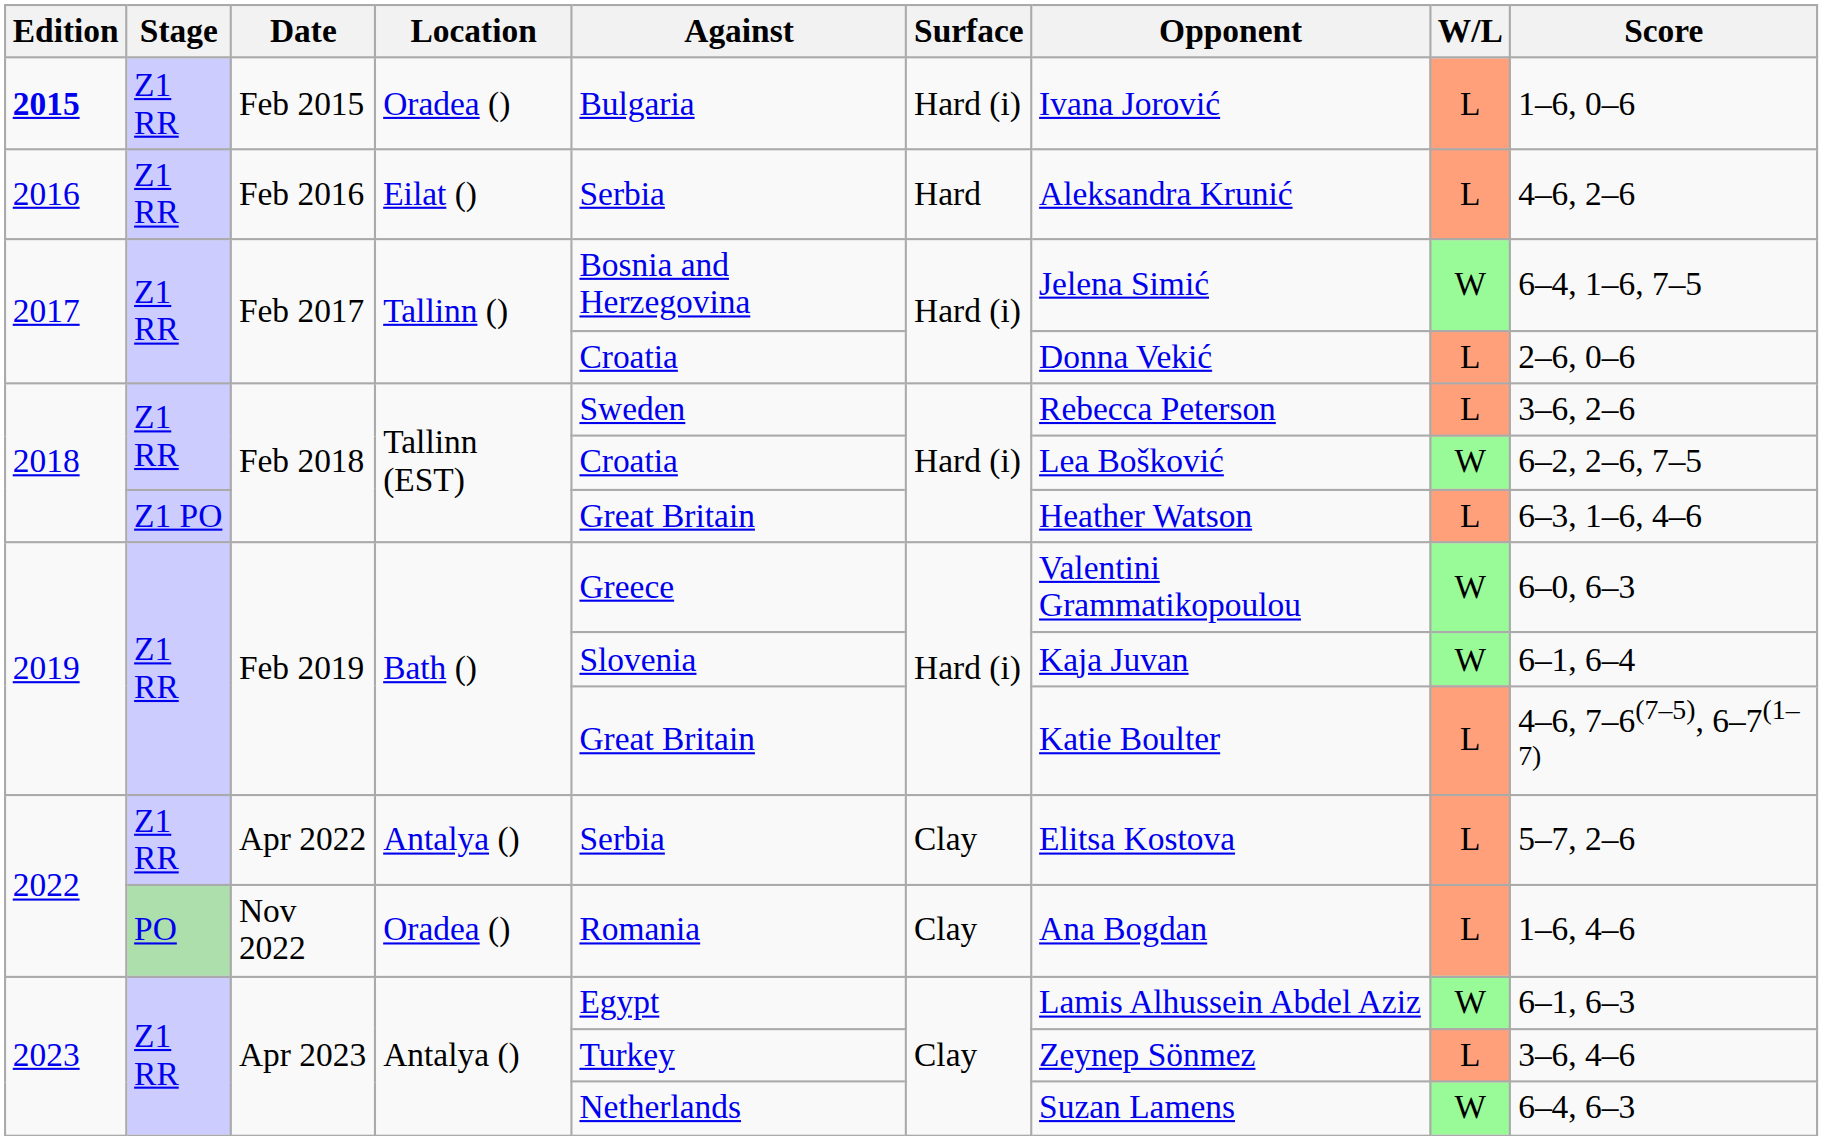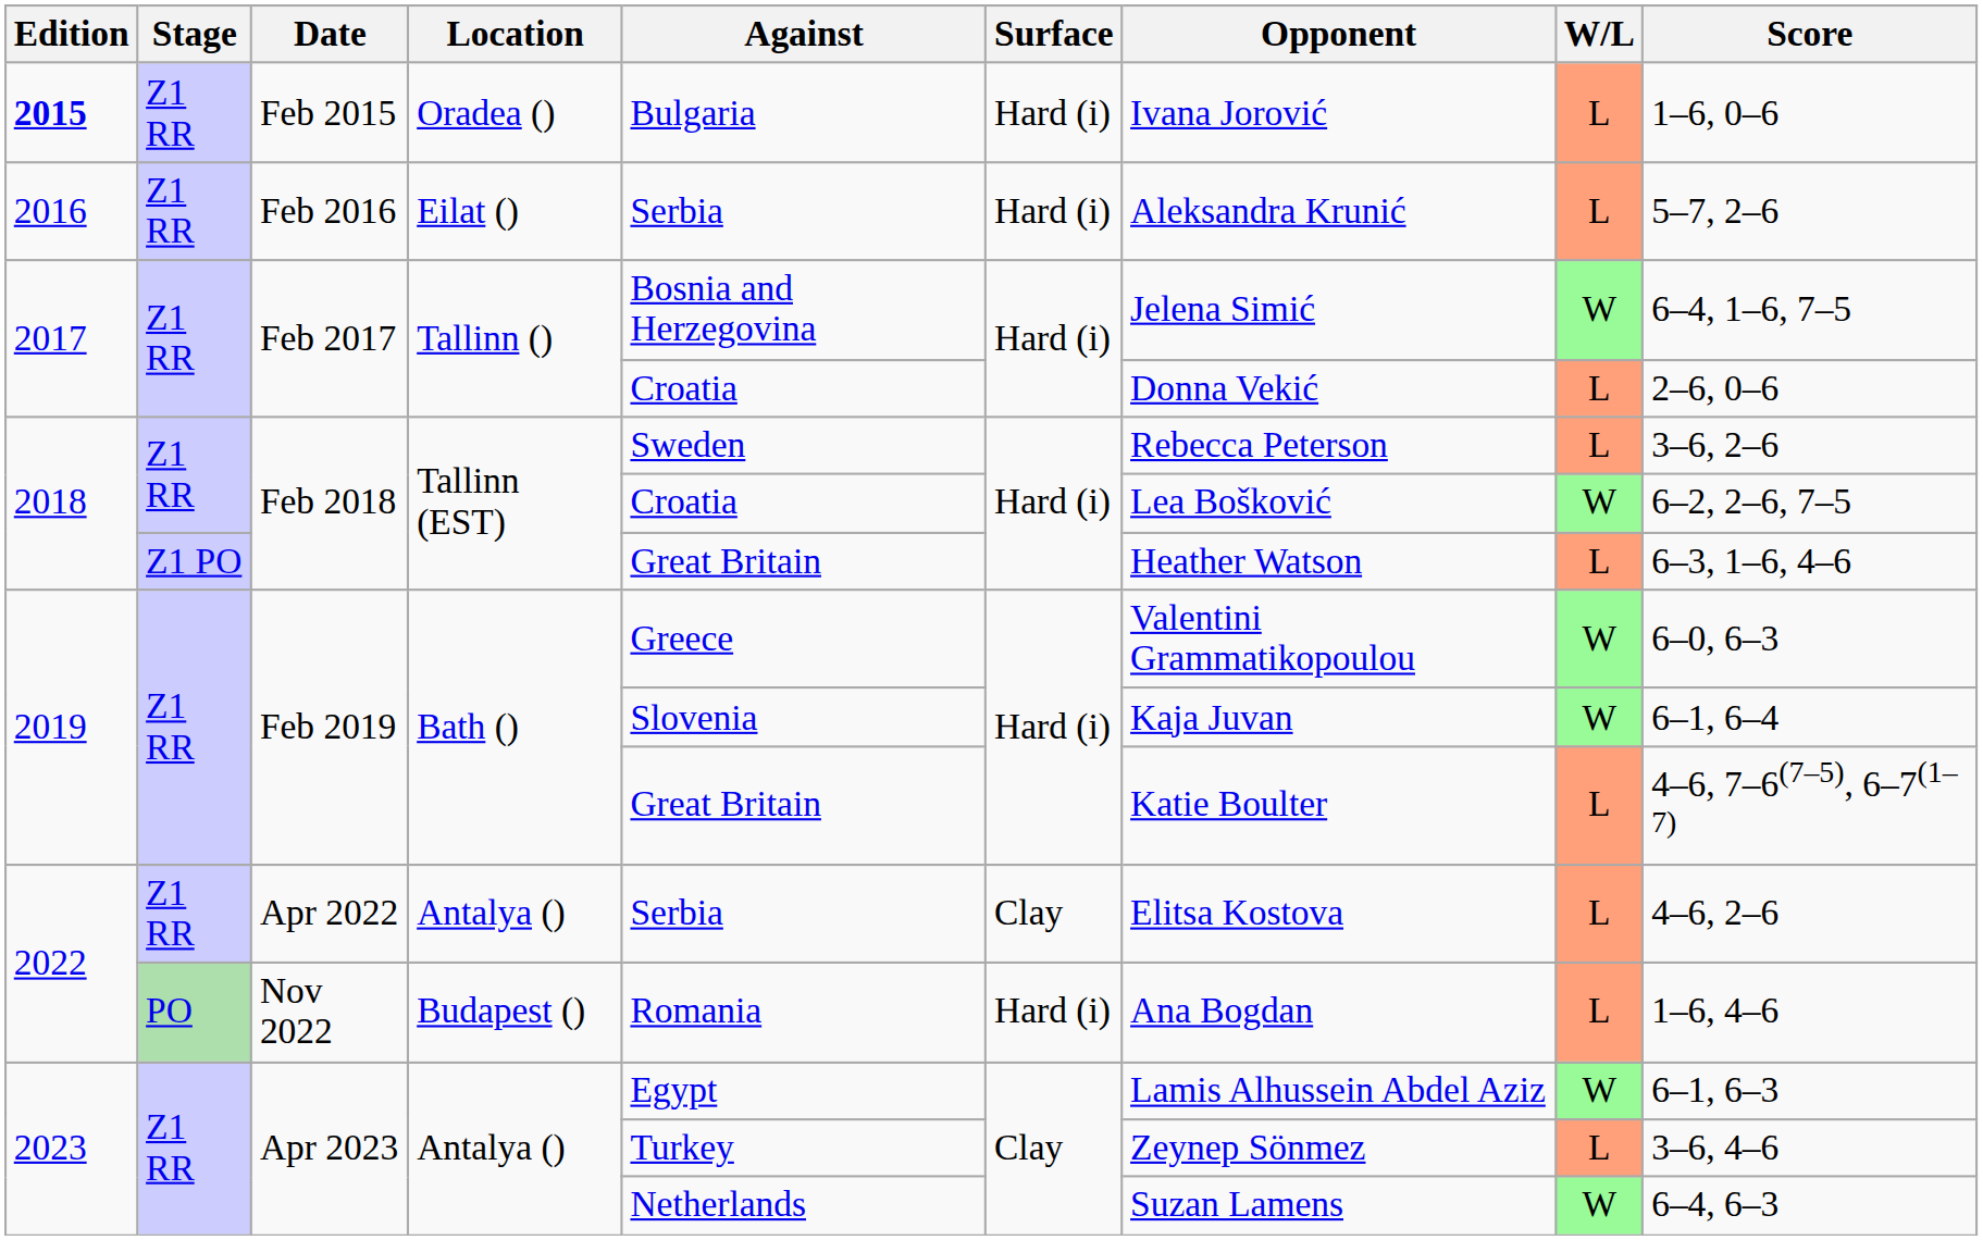Feb 2016 | Surface: Hard -> Hard (i)
Feb 2016 | Score: 4–6, 2–6 -> 5–7, 2–6
Apr 2022 | Score: 5–7, 2–6 -> 4–6, 2–6
Nov 2022 | Location: Oradea () -> Budapest ()
Nov 2022 | Surface: Clay -> Hard (i)
